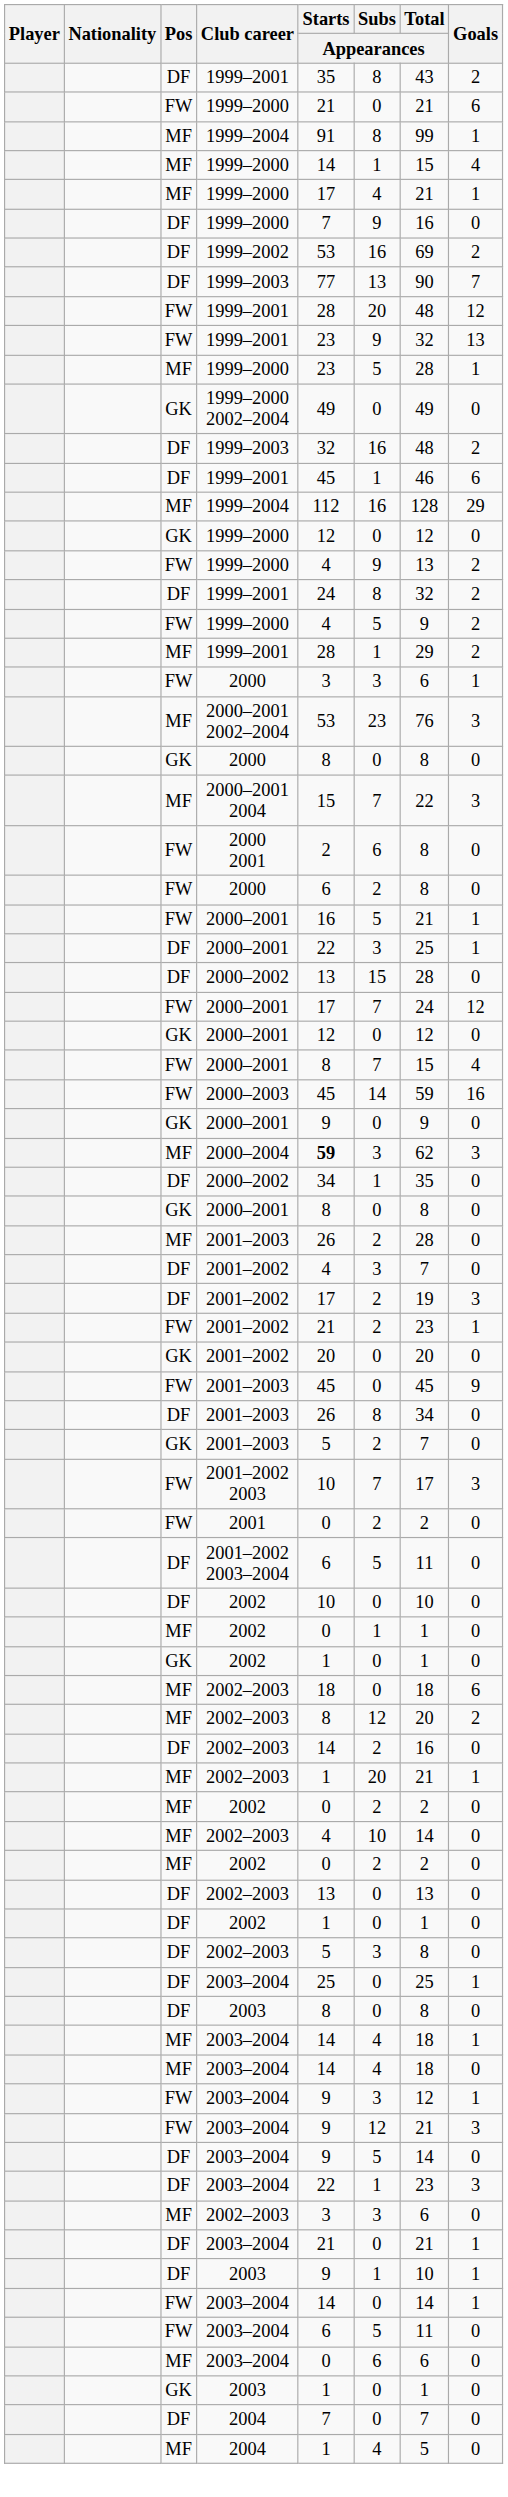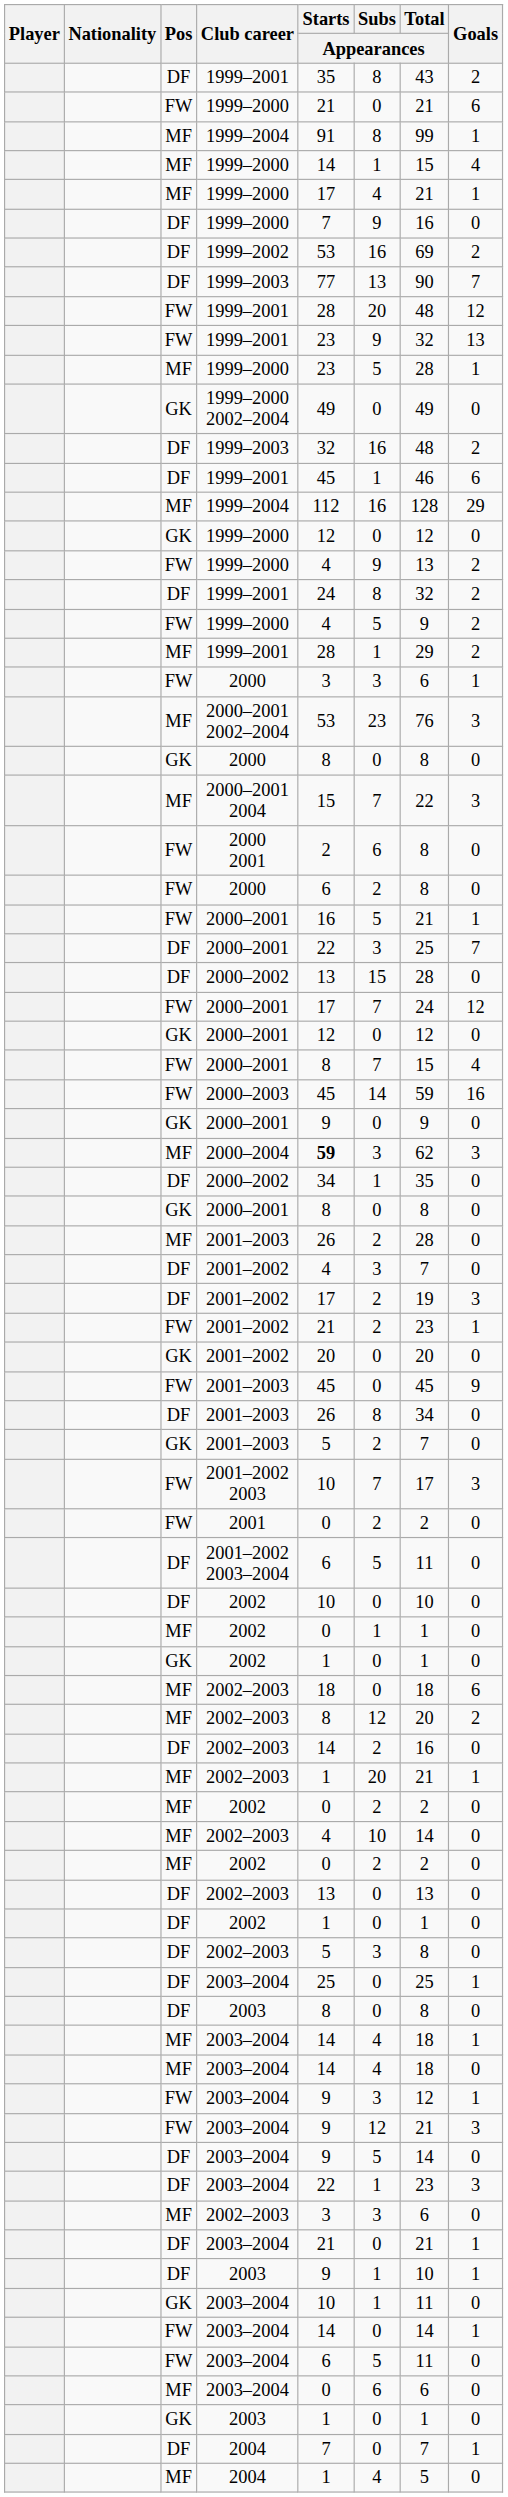DF / 2000–2001 | Goals: 1 -> 7
+ row: GK | 2003–2004 | 10 | 1 | 11 | 0
DF / 2004 | Goals: 0 -> 1
